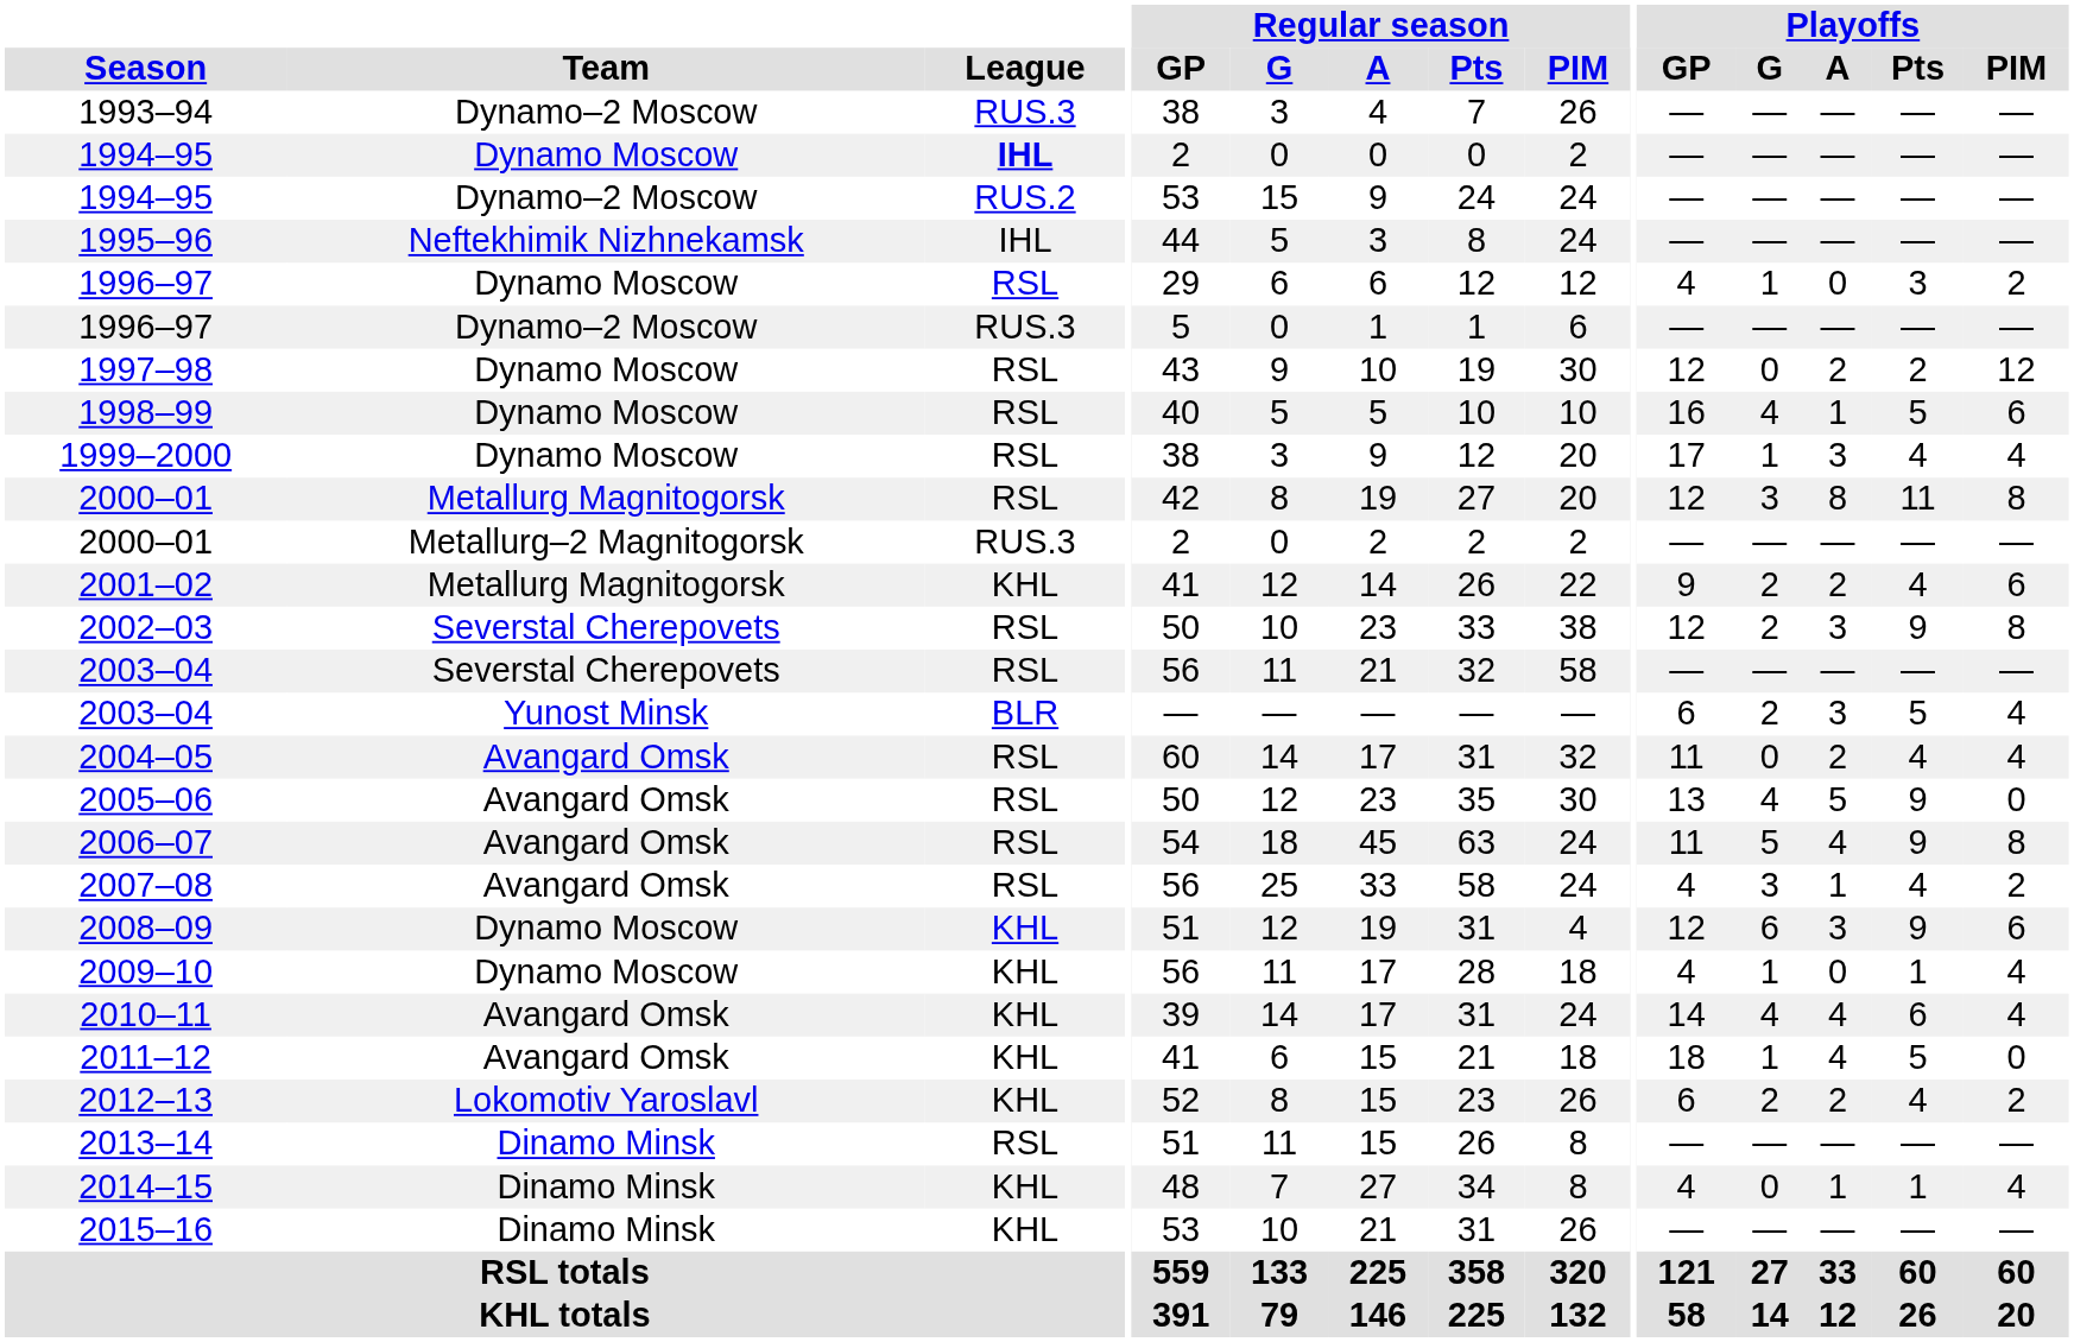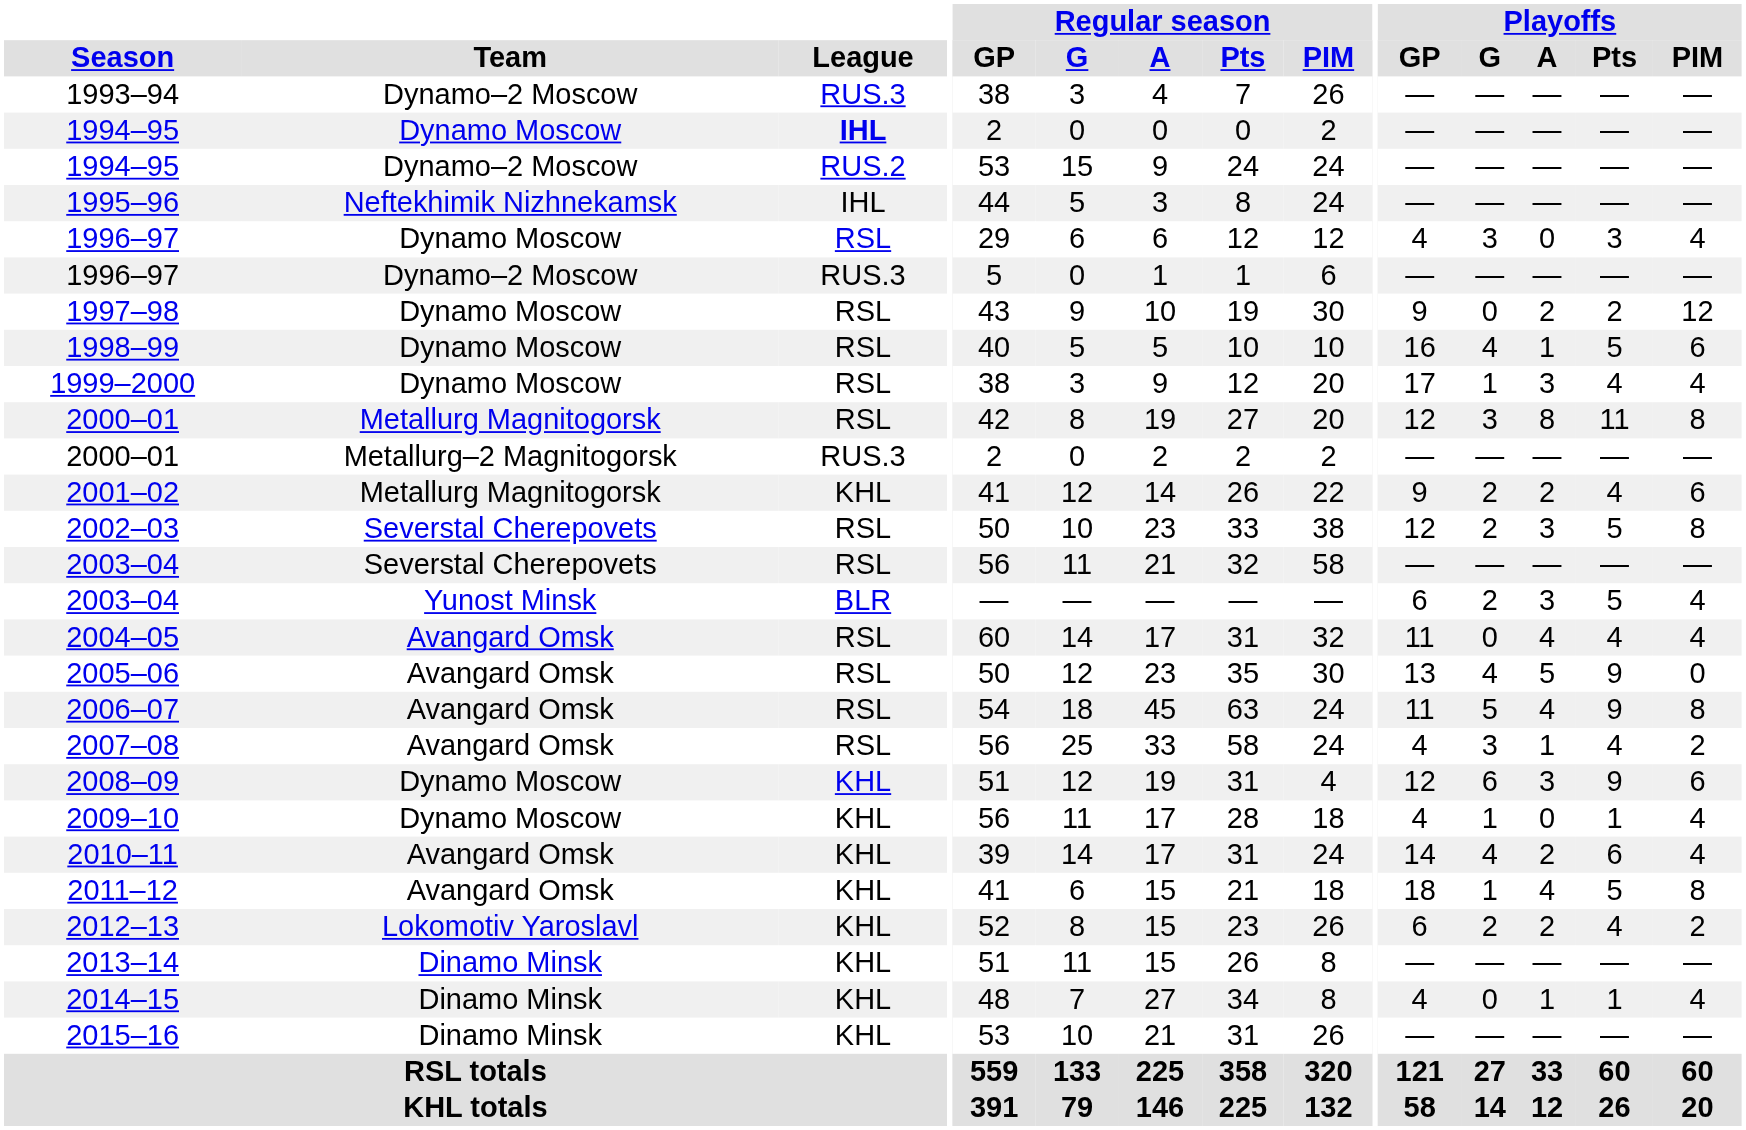1996–97 / Dynamo Moscow | Playoffs / G: 1 -> 3
1996–97 / Dynamo Moscow | Playoffs / PIM: 2 -> 4
1997–98 | Playoffs / GP: 12 -> 9
2002–03 | Playoffs / Pts: 9 -> 5
2004–05 | Playoffs / A: 2 -> 4
2010–11 | Playoffs / A: 4 -> 2
2011–12 | Playoffs / PIM: 0 -> 8
2013–14 | League: RSL -> KHL
